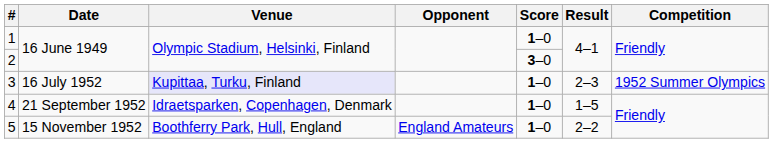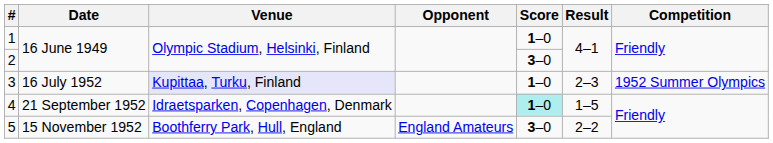4 | Score: no background -> paleturquoise background
5 | Score: 1–0 -> 3–0
